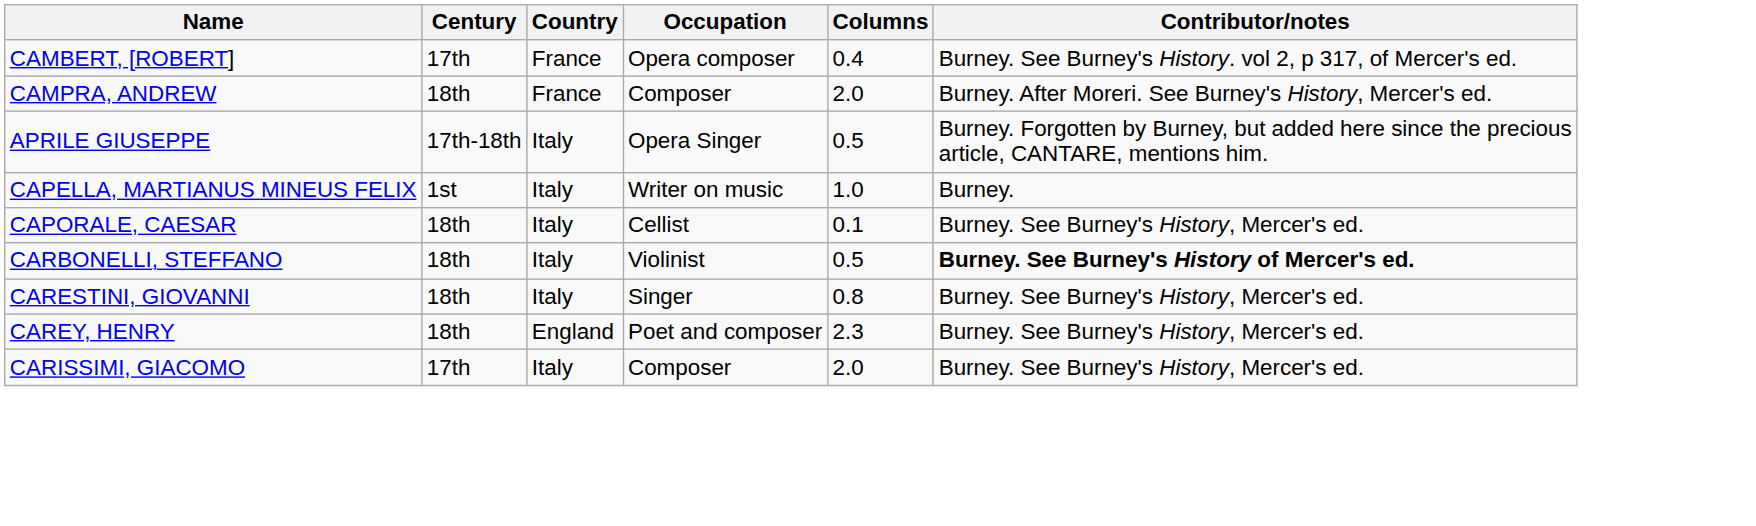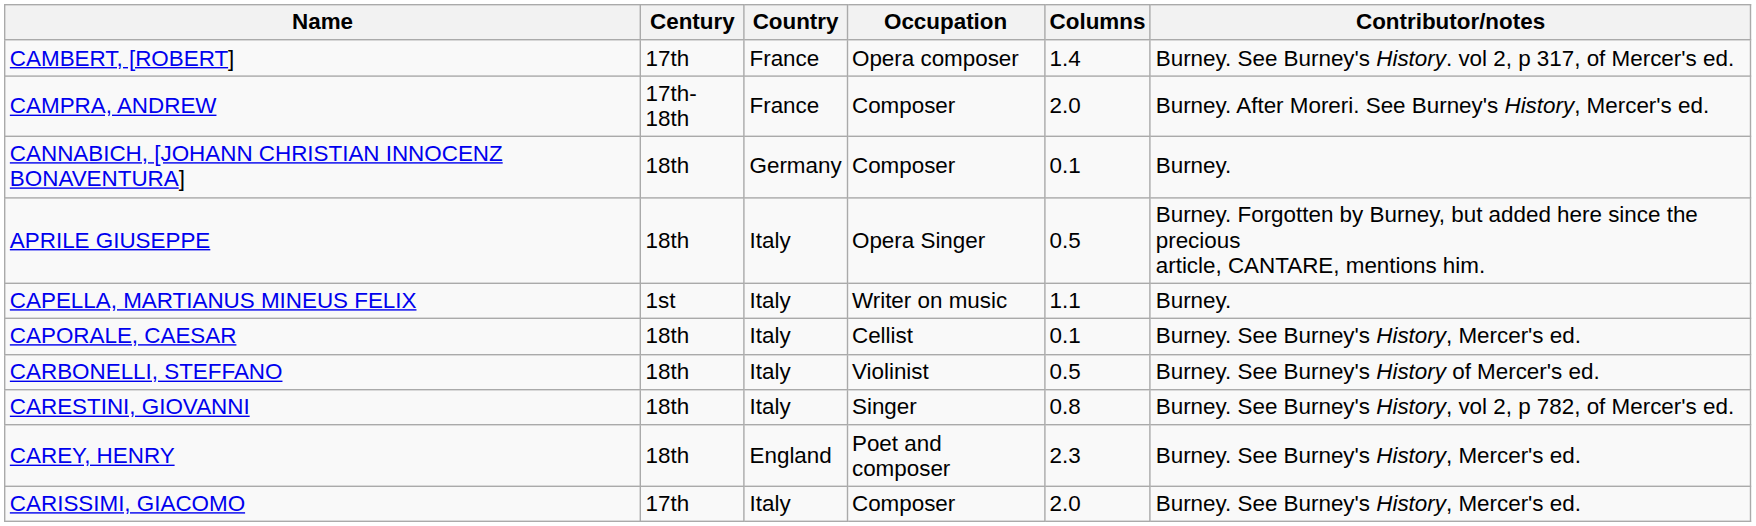CAMBERT, [ROBERT] | Columns: 0.4 -> 1.4
CAMPRA, ANDREW | Century: 18th -> 17th-18th
+ row: CANNABICH, [JOHANN CHRISTIAN INNOCENZ BONAVENTURA] | 18th | Germany | Composer | 0.1 | Burney.
APRILE GIUSEPPE | Century: 17th-18th -> 18th
CAPELLA, MARTIANUS MINEUS FELIX | Columns: 1.0 -> 1.1
CARBONELLI, STEFFANO | Contributor/notes: bold -> normal
CARESTINI, GIOVANNI | Contributor/notes: Burney. See Burney's History, Mercer's ed. -> Burney. See Burney's History, vol 2, p 782, of Mercer's ed.
